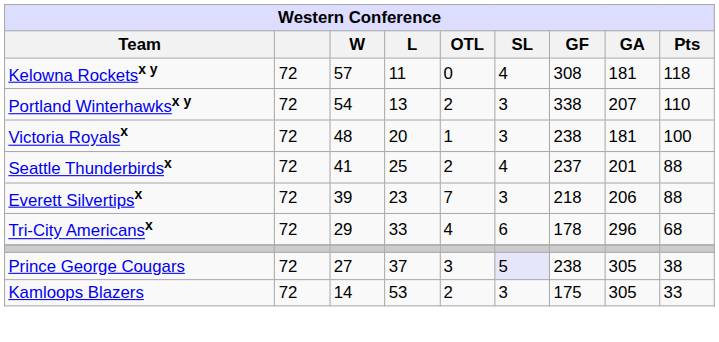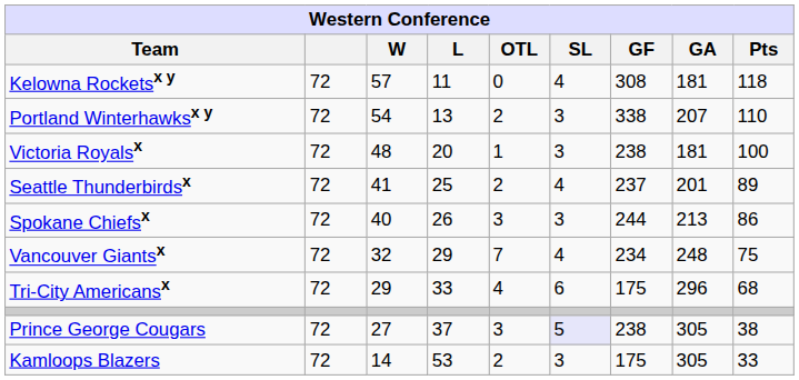Seattle Thunderbirdsx | Pts: 88 -> 89
- row: Everett Silvertipsx | 72 | 39 | 23 | 7 | 3 | 218 | 206 | 88
+ row: Spokane Chiefsx | 72 | 40 | 26 | 3 | 3 | 244 | 213 | 86
+ row: Vancouver Giantsx | 72 | 32 | 29 | 7 | 4 | 234 | 248 | 75
Tri-City Americansx | GF: 178 -> 175
